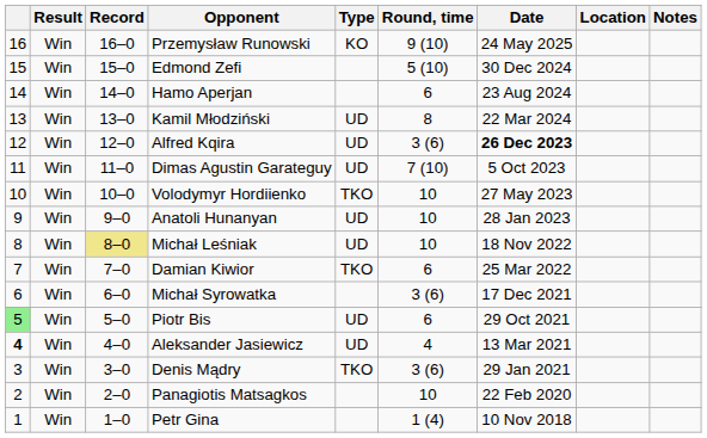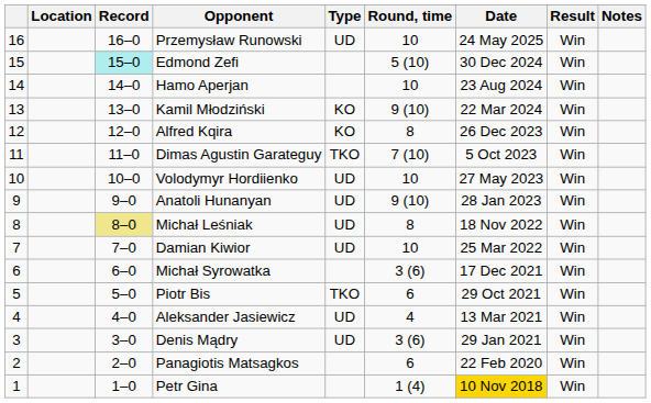columns swapped: Result <-> Location
Przemysław Runowski | Type: KO -> UD
Przemysław Runowski | Round, time: 9 (10) -> 10
Edmond Zefi | Record: no background -> paleturquoise background
Hamo Aperjan | Round, time: 6 -> 10
Kamil Młodziński | Type: UD -> KO
Kamil Młodziński | Round, time: 8 -> 9 (10)
Alfred Kqira | Type: UD -> KO
Alfred Kqira | Round, time: 3 (6) -> 8
Alfred Kqira | Date: bold -> normal
Dimas Agustin Garateguy | Type: UD -> TKO
Volodymyr Hordiienko | Type: TKO -> UD
Anatoli Hunanyan | Round, time: 10 -> 9 (10)
Michał Leśniak | Round, time: 10 -> 8
Damian Kiwior | Type: TKO -> UD
Damian Kiwior | Round, time: 6 -> 10
Piotr Bis | column 1: lightgreen background -> no background
Piotr Bis | Type: UD -> TKO
Aleksander Jasiewicz | column 1: bold -> normal
Denis Mądry | Type: TKO -> UD
Panagiotis Matsagkos | Round, time: 10 -> 6
Petr Gina | Date: no background -> gold background
